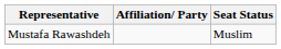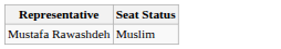- column: Affiliation/ Party
